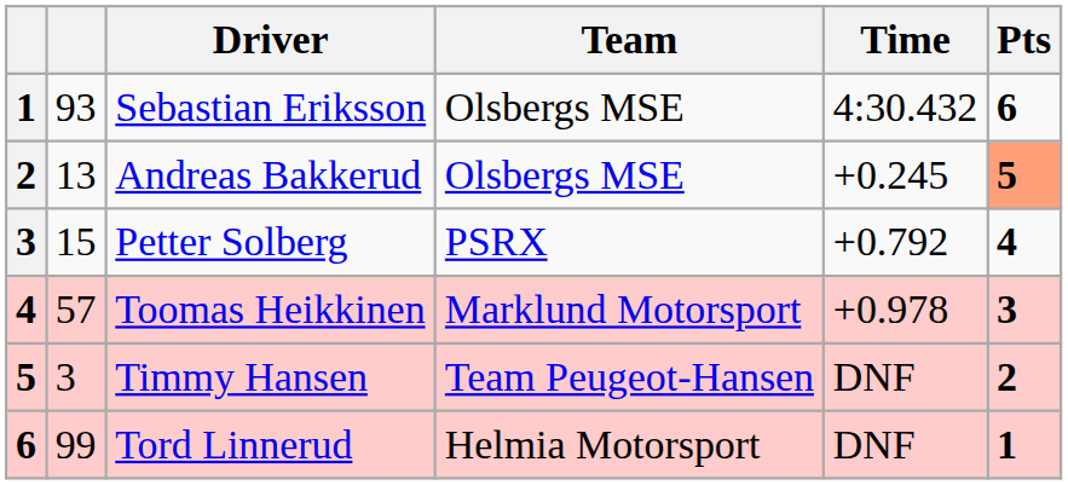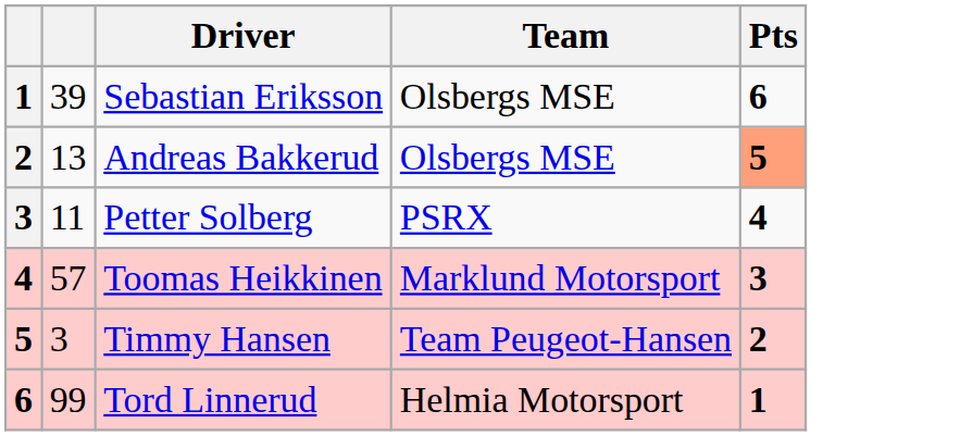- column: Time | 4:30.432 | +0.245 | +0.792 | +0.978 | DNF | DNF
Sebastian Eriksson | column 2: 93 -> 39
Petter Solberg | column 2: 15 -> 11
